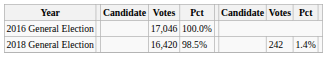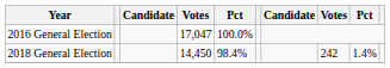2016 General Election | column 4: 17,046 -> 17,047
2018 General Election | column 4: 16,420 -> 14,450
2018 General Election | column 5: 98.5% -> 98.4%
